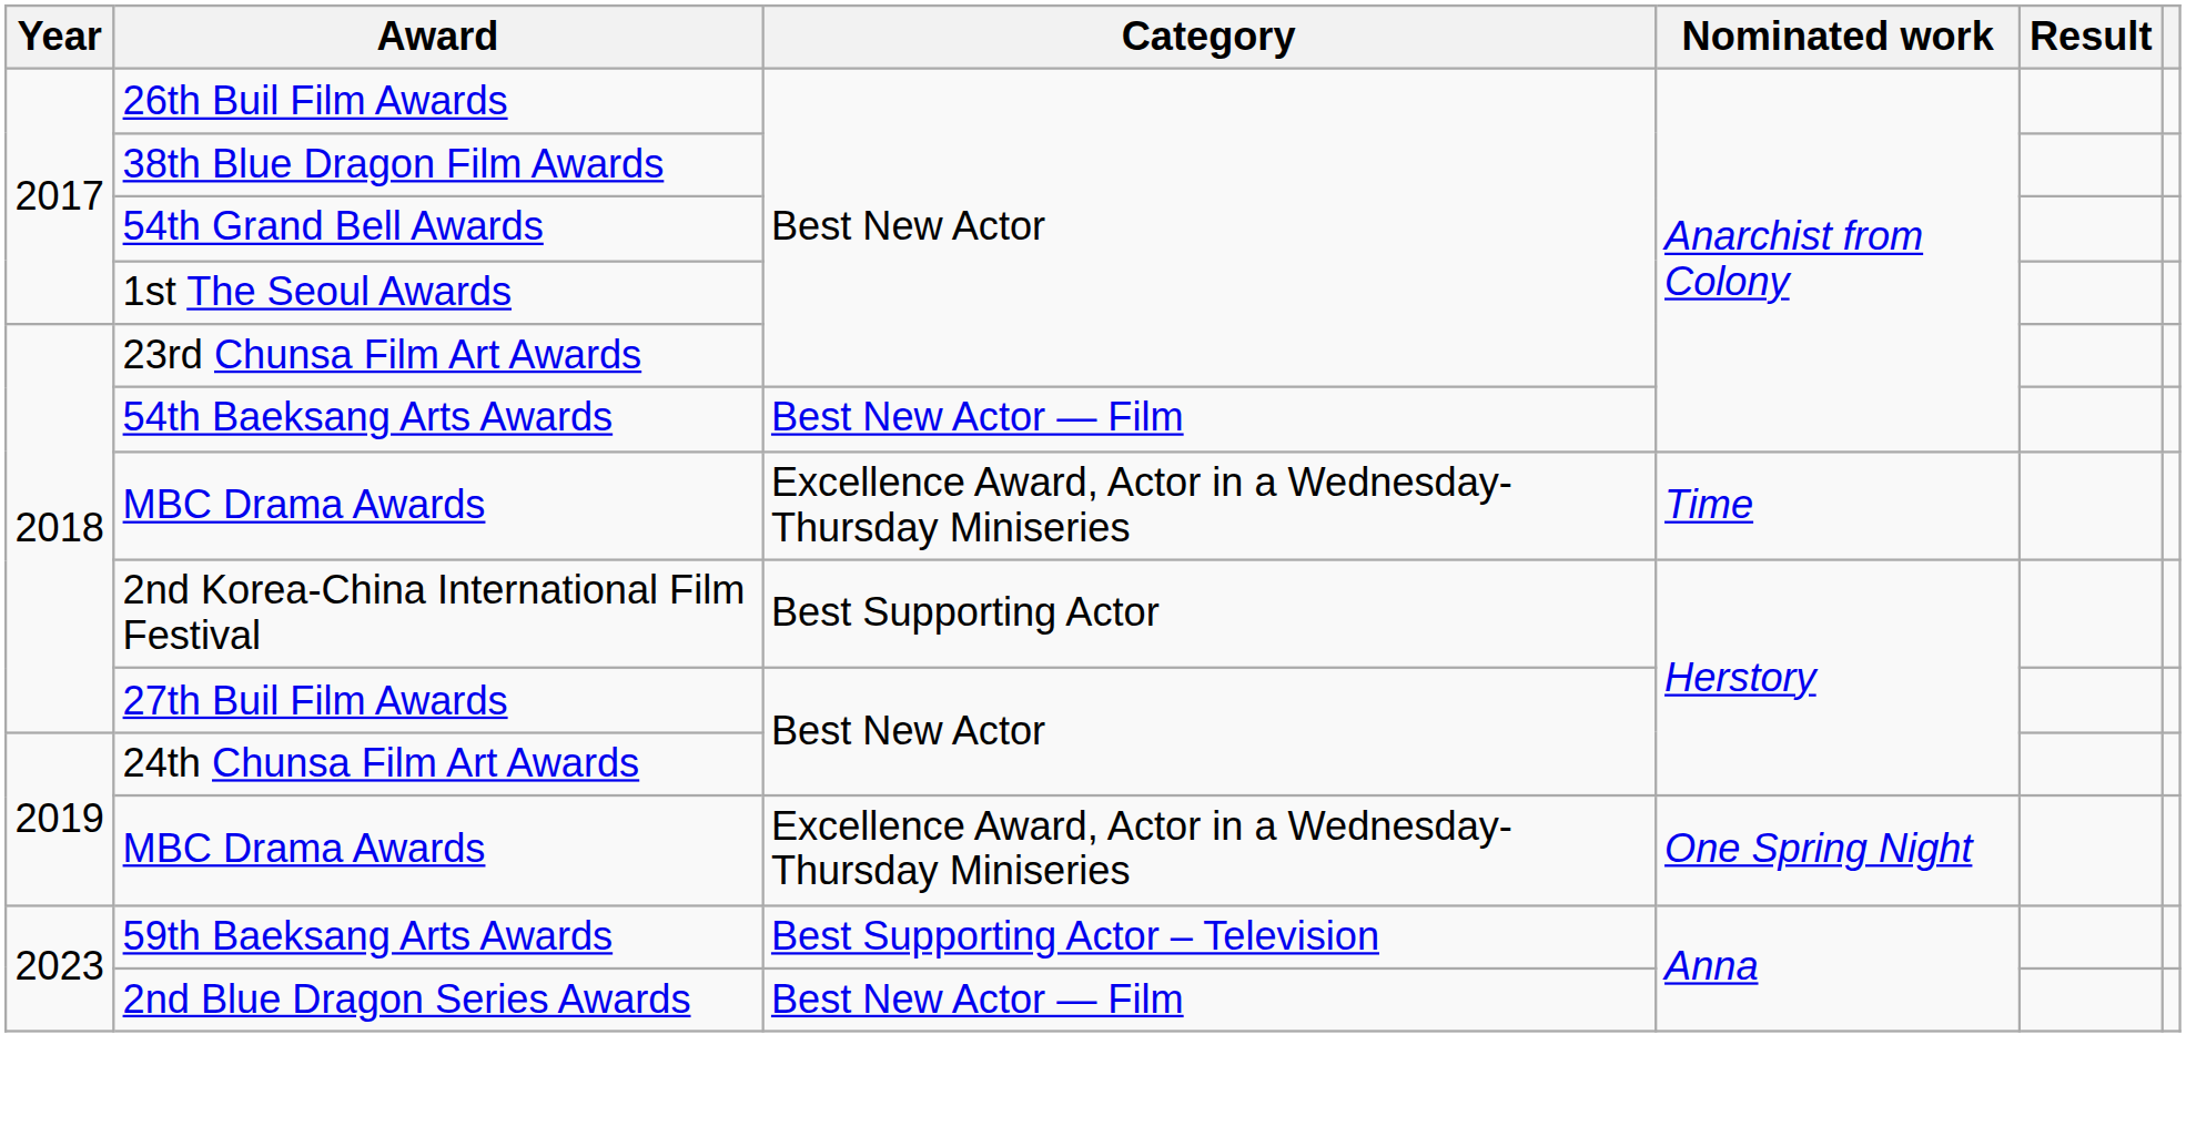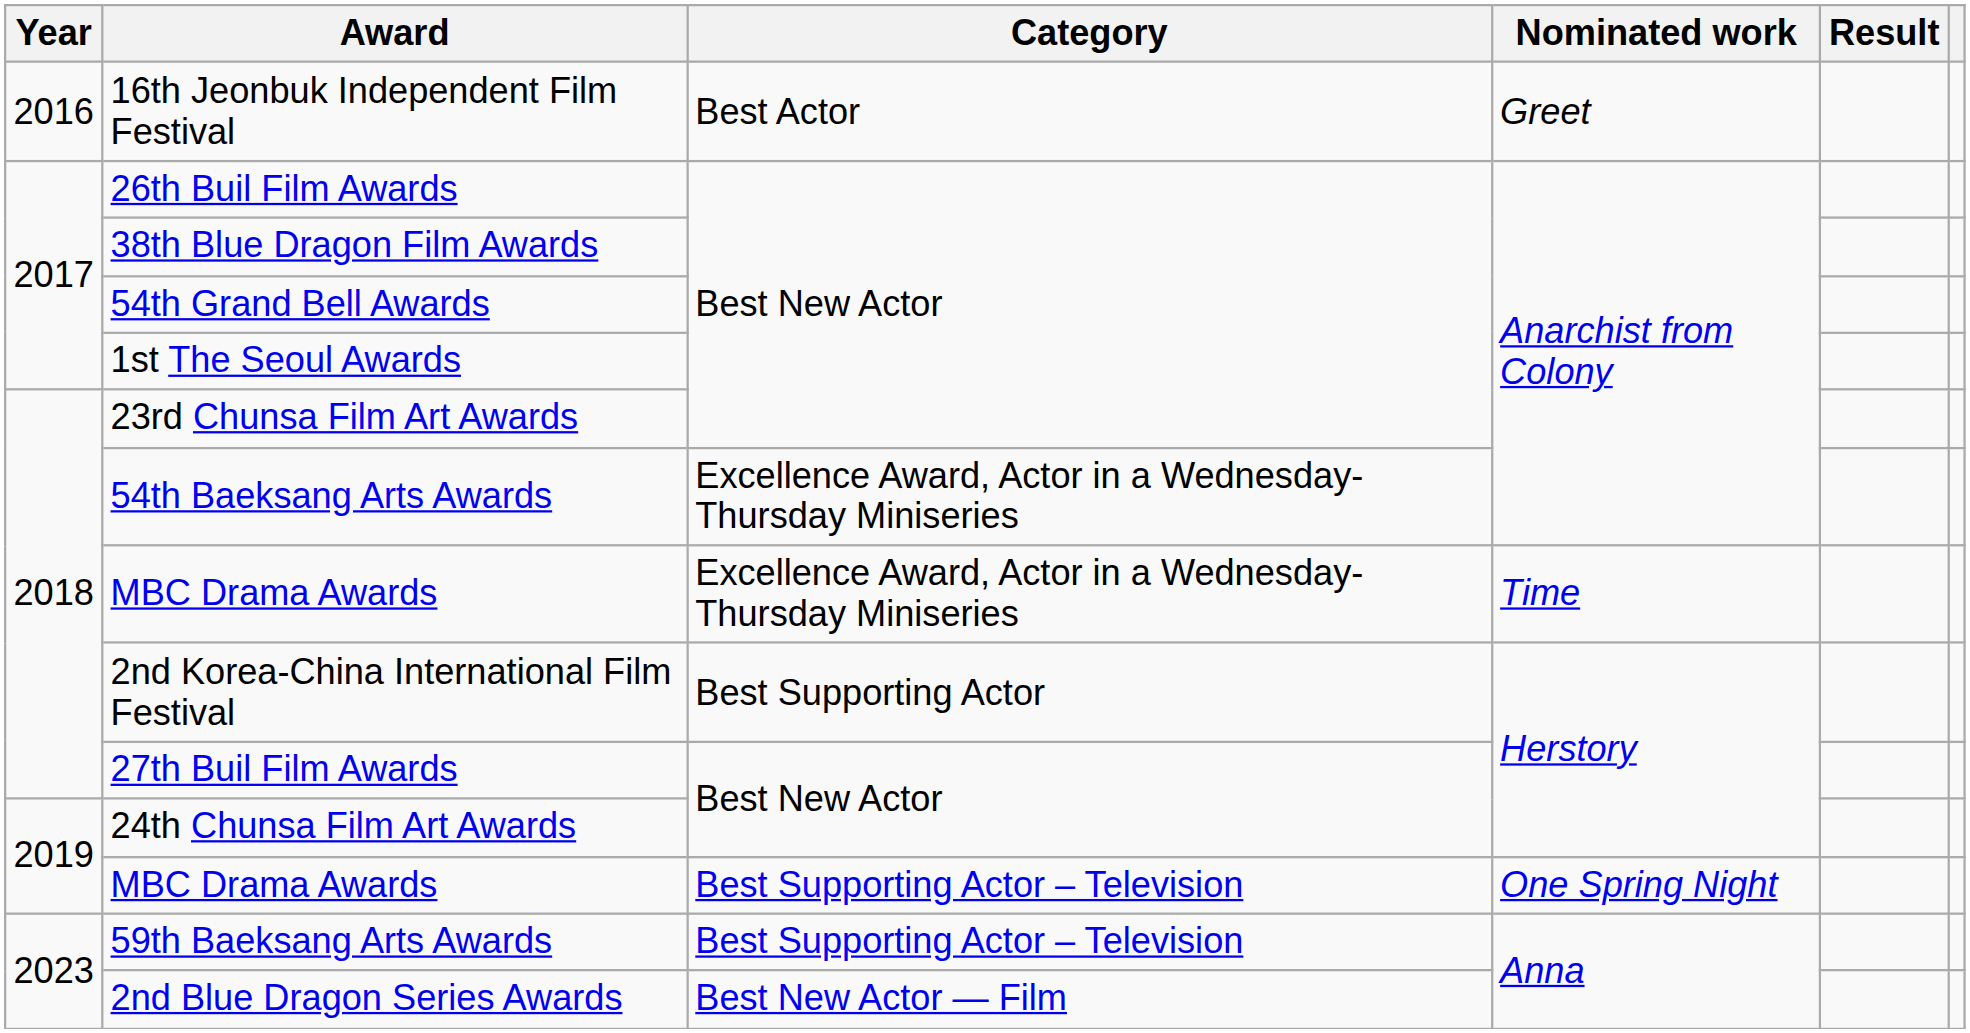+ row: 2016 | 16th Jeonbuk Independent Film Festival | Best Actor | Greet
54th Baeksang Arts Awards | Category: Best New Actor — Film -> Excellence Award, Actor in a Wednesday-Thursday Miniseries
MBC Drama Awards / One Spring Night | Category: Excellence Award, Actor in a Wednesday-Thursday Miniseries -> Best Supporting Actor – Television
